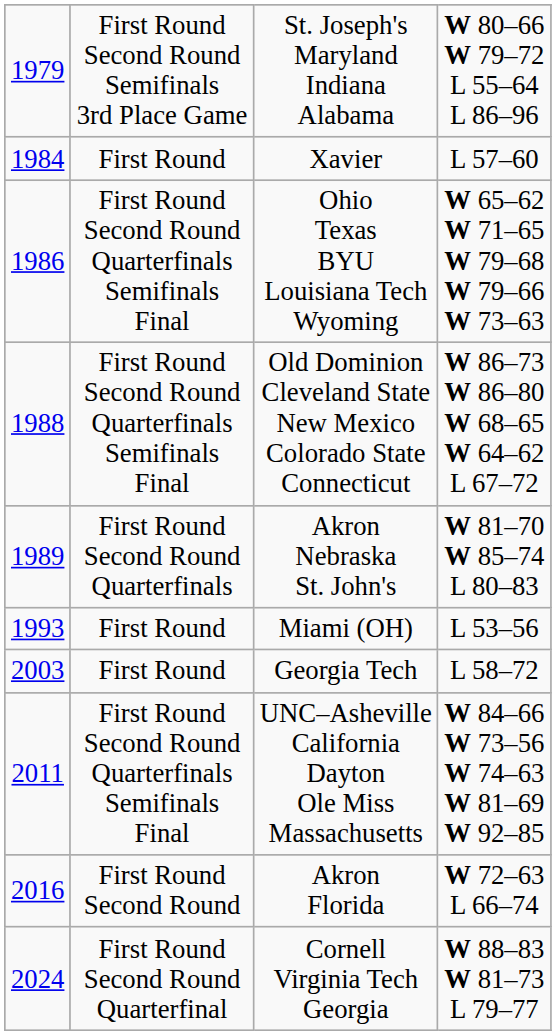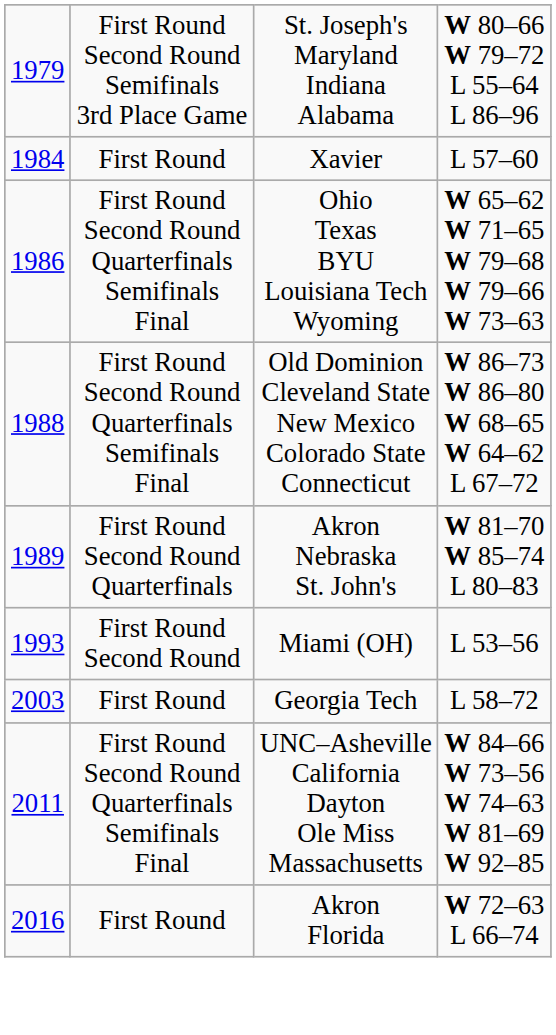Miami (OH) | column 2: First Round -> First Round Second Round
Akron Florida | column 2: First Round Second Round -> First Round
- row: 2024 | First Round Second Round Quarterfinal | Cornell Virginia Tech Georgia | W 88–83 W 81–73 L 79–77
